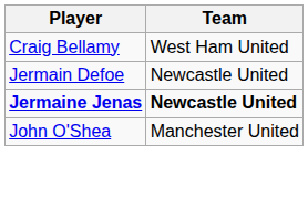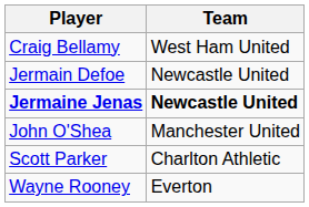+ row: Scott Parker | Charlton Athletic
+ row: Wayne Rooney | Everton
